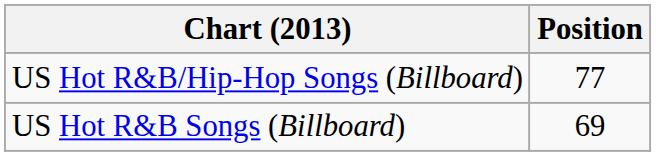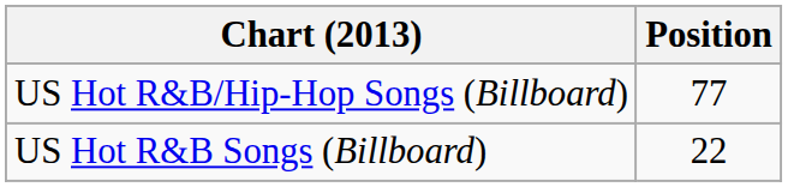US Hot R&B Songs (Billboard) | Position: 69 -> 22
